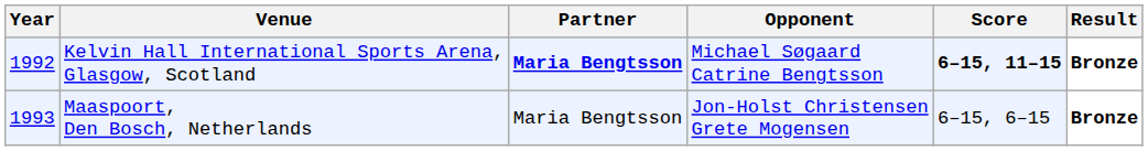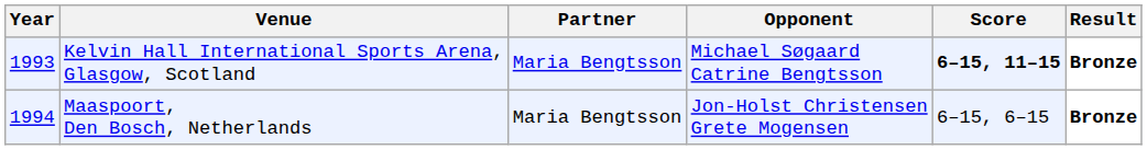Kelvin Hall International Sports Arena, Glasgow, Scotland | Year: 1992 -> 1993
Kelvin Hall International Sports Arena, Glasgow, Scotland | Partner: bold -> normal
Maaspoort, Den Bosch, Netherlands | Year: 1993 -> 1994
